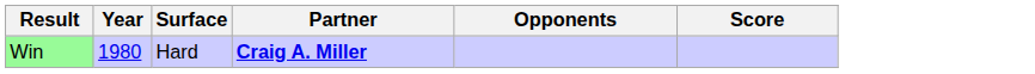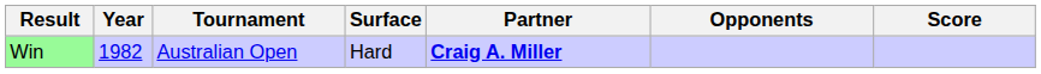+ column: Tournament | Australian Open
Win | Year: 1980 -> 1982
